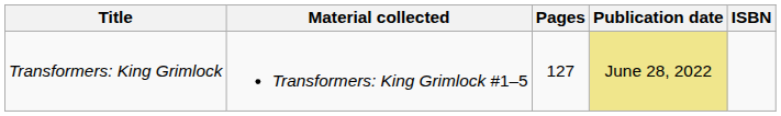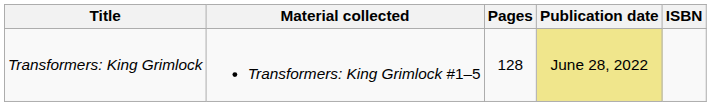Transformers: King Grimlock | Pages: 127 -> 128
